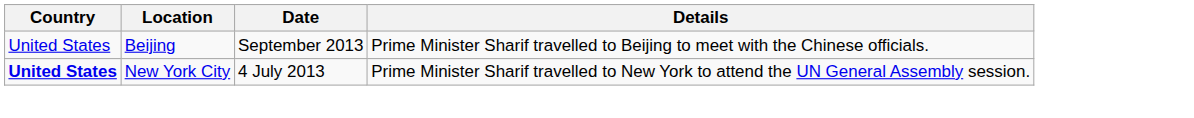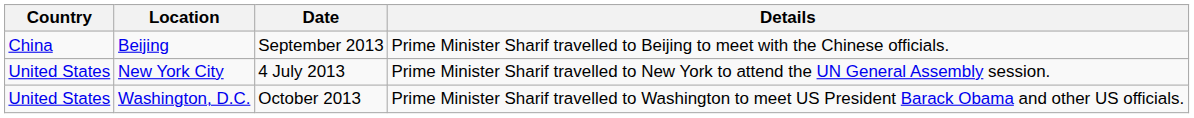Beijing | Country: United States -> China
New York City | Country: bold -> normal
+ row: United States | Washington, D.C. | October 2013 | Prime Minister Sharif travelled to Washington to meet US President Barack Obama and other US officials.
